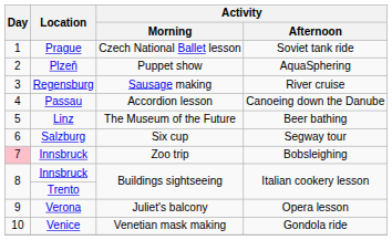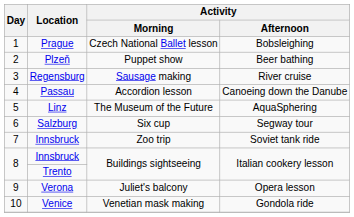Prague | Activity / Afternoon: Soviet tank ride -> Bobsleighing
Plzeň | Activity / Afternoon: AquaSphering -> Beer bathing
Linz | Activity / Afternoon: Beer bathing -> AquaSphering
Innsbruck / Zoo trip | Day: pink background -> no background
Innsbruck / Zoo trip | Activity / Afternoon: Bobsleighing -> Soviet tank ride
